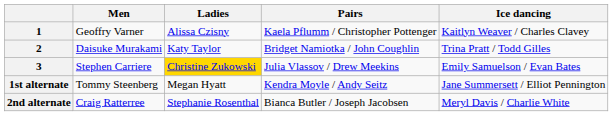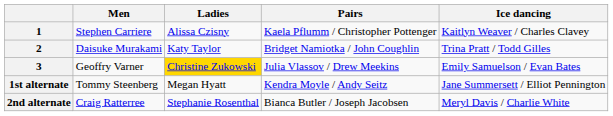1 | Men: Geoffry Varner -> Stephen Carriere
3 | Men: Stephen Carriere -> Geoffry Varner
